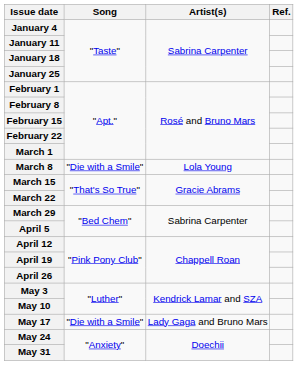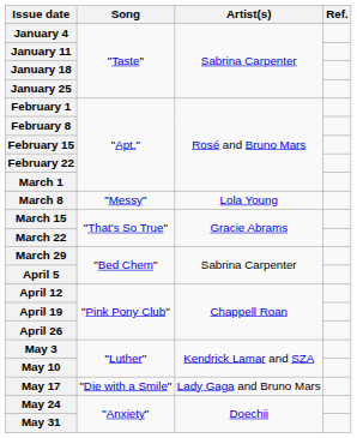March 8 | Song: "Die with a Smile" -> "Messy"
